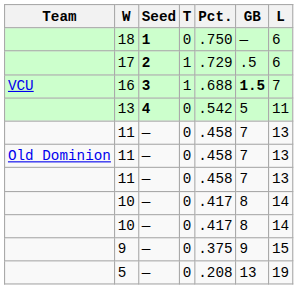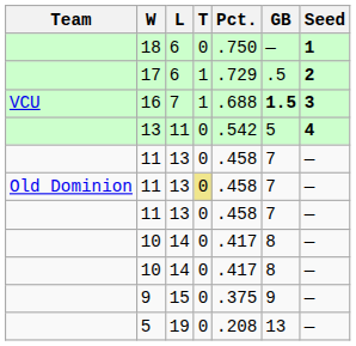columns swapped: L <-> Seed
Old Dominion / 11 | T: no background -> khaki background
